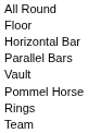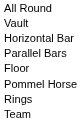rows swapped: Floor <-> Vault
